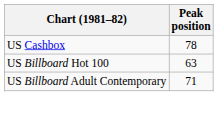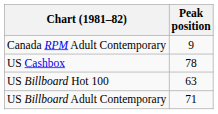+ row: Canada RPM Adult Contemporary | 9
